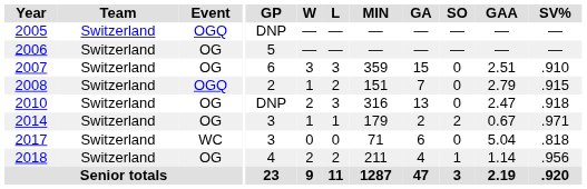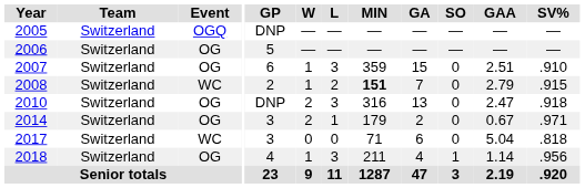2007 | W: 3 -> 1
2008 | Event: OGQ -> WC
2008 | MIN: normal -> bold
2014 | W: 1 -> 2
2014 | SO: 2 -> 0
2018 | W: 2 -> 1
2018 | L: 2 -> 3
